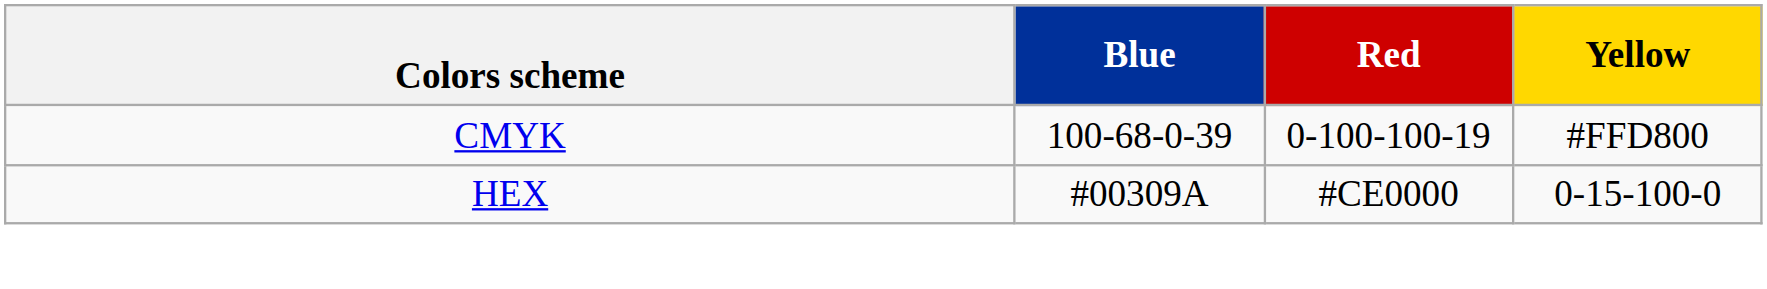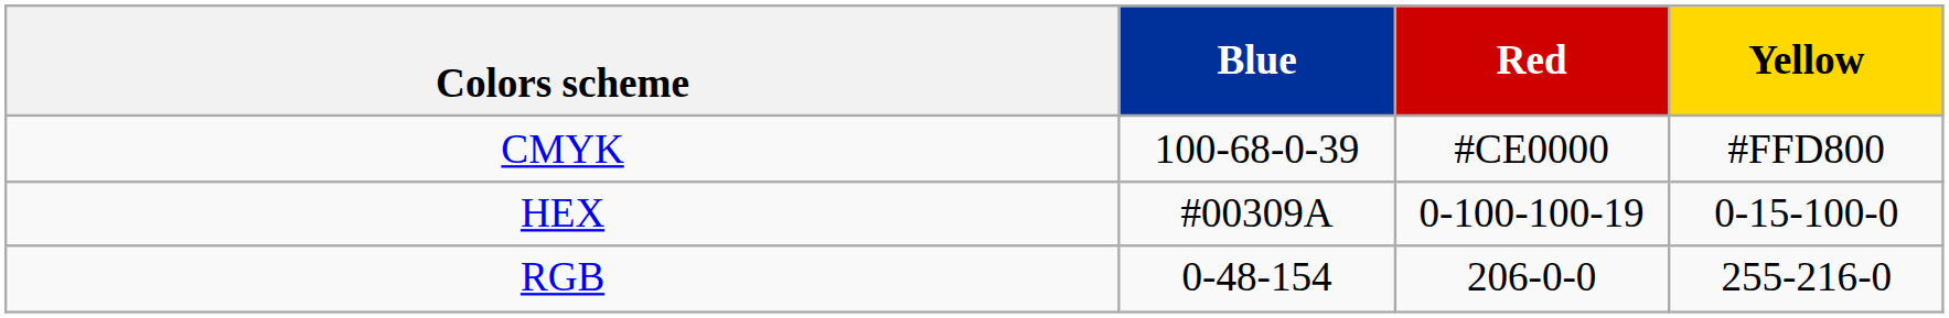CMYK | Red: 0-100-100-19 -> #CE0000
HEX | Red: #CE0000 -> 0-100-100-19
+ row: RGB | 0-48-154 | 206-0-0 | 255-216-0
